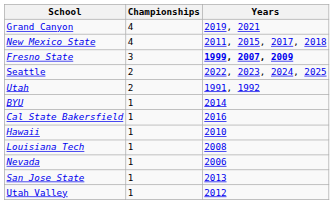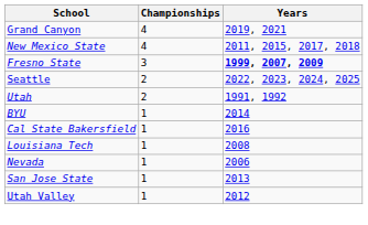- row: Hawaii | 1 | 2010
